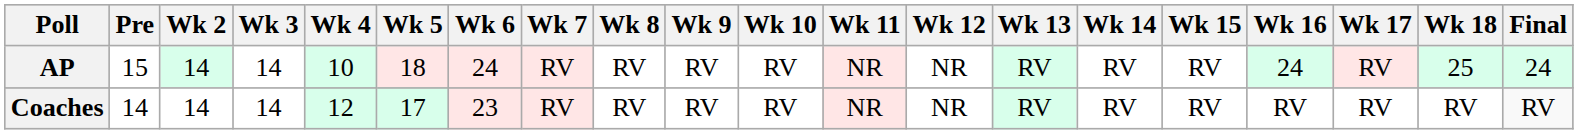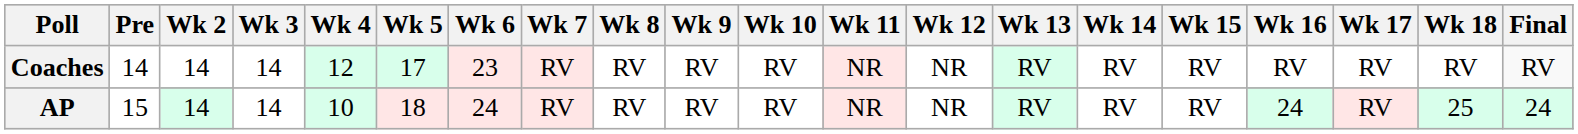rows swapped: AP <-> Coaches
